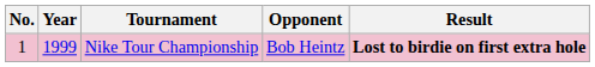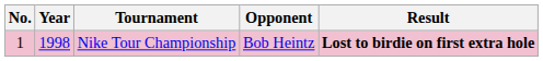Nike Tour Championship | Year: 1999 -> 1998
